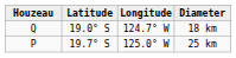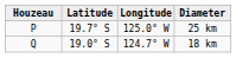rows swapped: 25 km <-> 18 km
